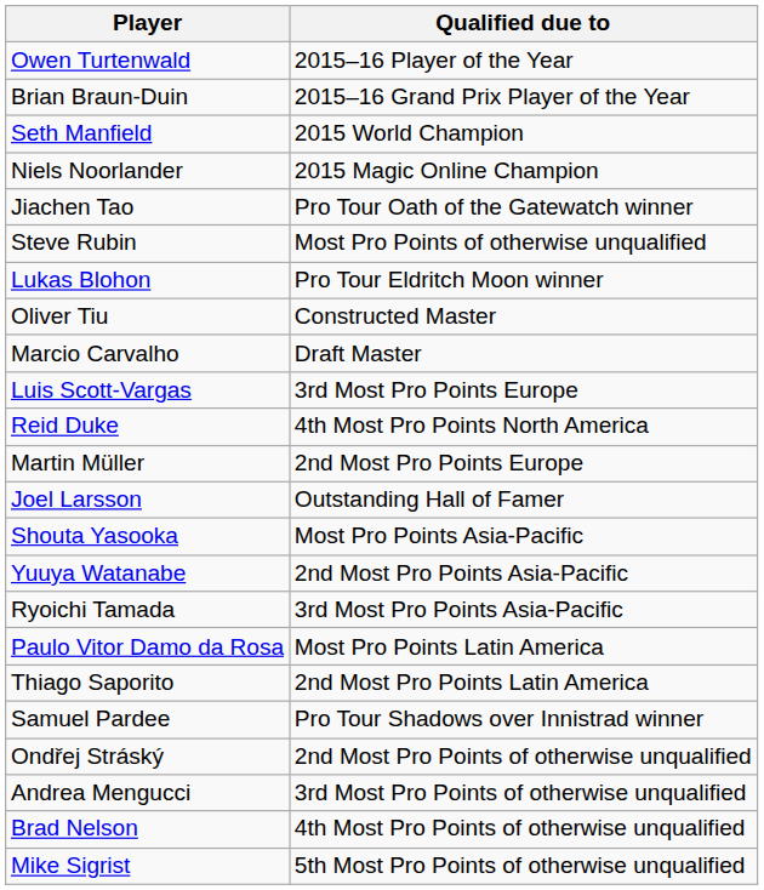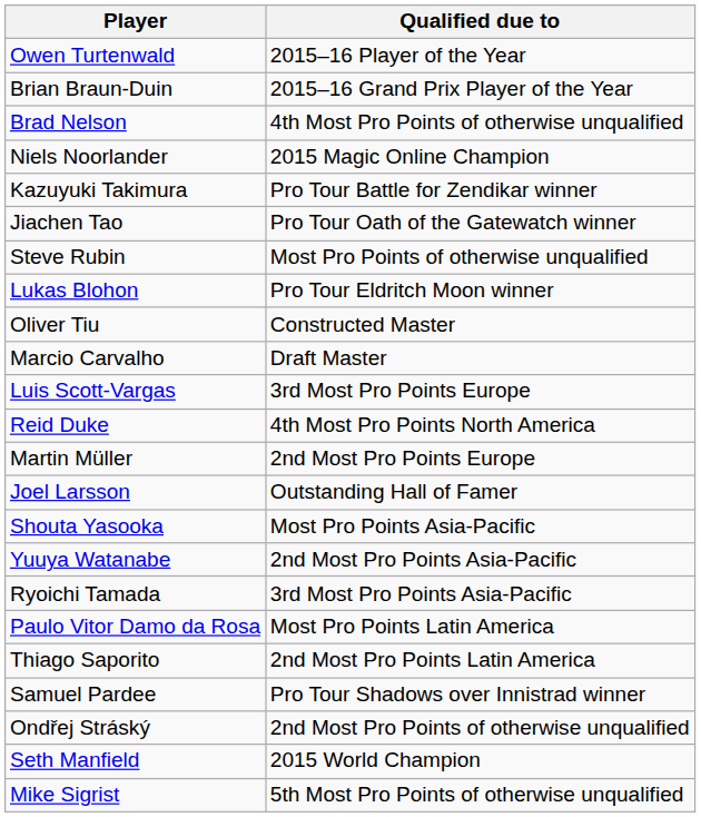rows swapped: Seth Manfield <-> Brad Nelson
+ row: Kazuyuki Takimura | Pro Tour Battle for Zendikar winner
- row: Andrea Mengucci | 3rd Most Pro Points of otherwise unqualified
